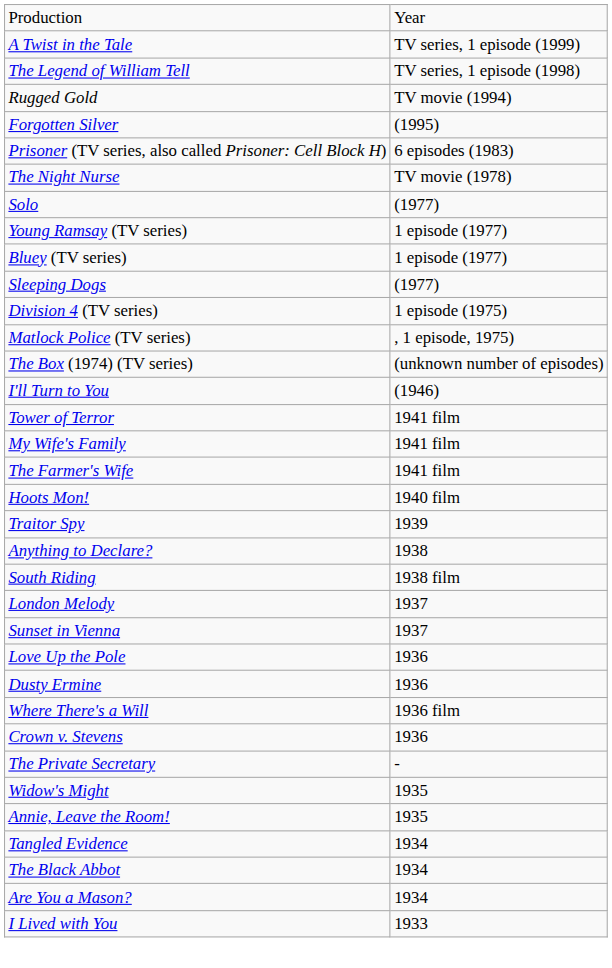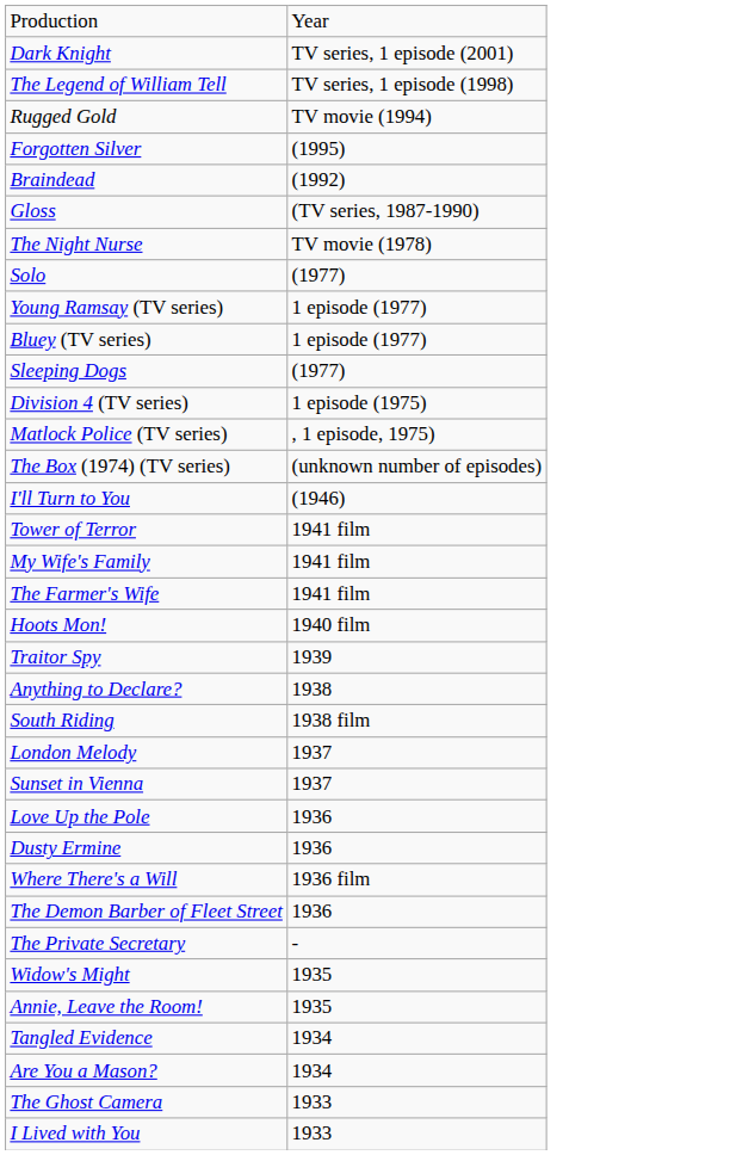+ row: Dark Knight | TV series, 1 episode (2001)
- row: A Twist in the Tale | TV series, 1 episode (1999)
+ row: Braindead | (1992)
+ row: Gloss | (TV series, 1987-1990)
- row: Prisoner (TV series, also called Prisoner: Cell Block H) | 6 episodes (1983)
- row: Crown v. Stevens | 1936
+ row: The Demon Barber of Fleet Street | 1936
- row: The Black Abbot | 1934
+ row: The Ghost Camera | 1933
